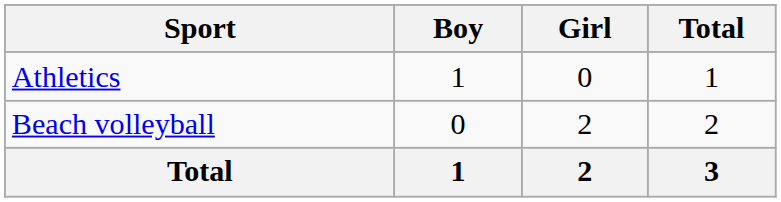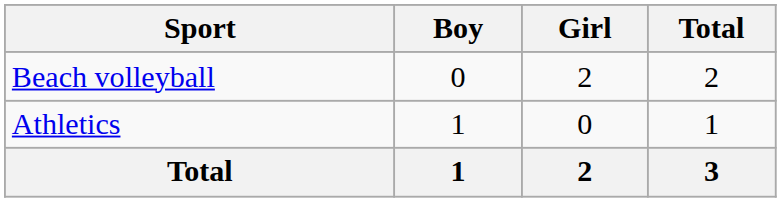rows swapped: Athletics <-> Beach volleyball
